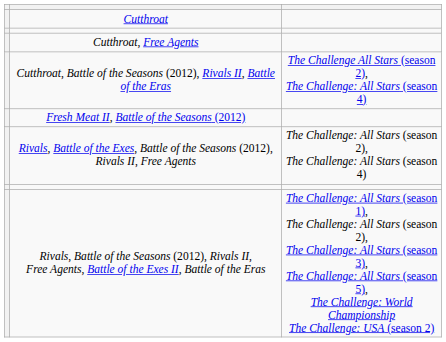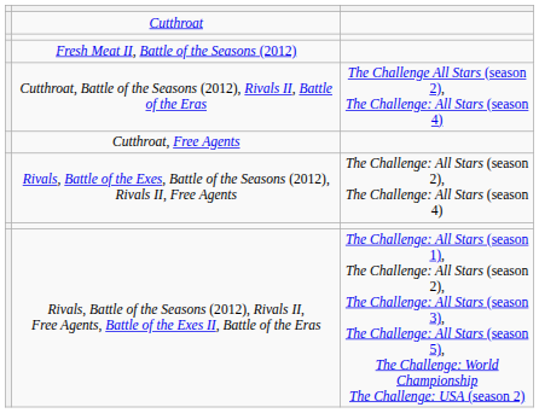rows swapped: Fresh Meat II, Battle of the Seasons (2012) <-> Cutthroat, Free Agents
